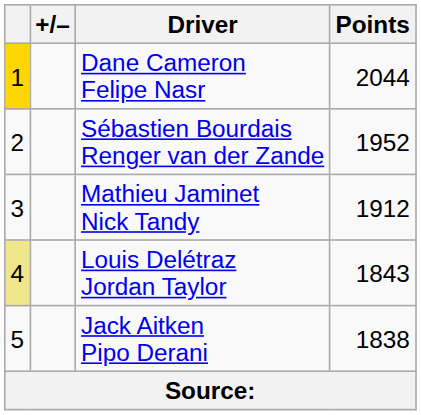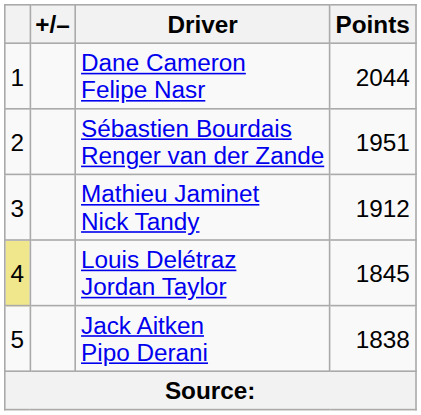Dane Cameron Felipe Nasr | column 1: gold background -> no background
Sébastien Bourdais Renger van der Zande | Points: 1952 -> 1951
Louis Delétraz Jordan Taylor | Points: 1843 -> 1845
